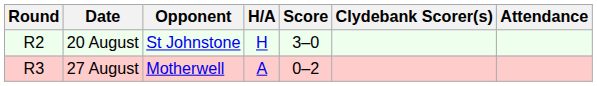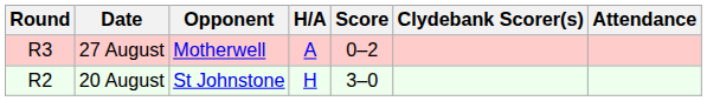rows swapped: 20 August <-> 27 August
